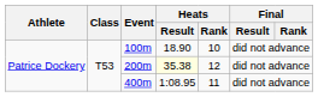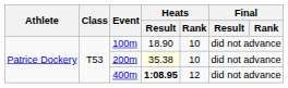200m | Heats / Rank: 12 -> 10
400m | Heats / Result: normal -> bold
400m | Heats / Rank: 11 -> 12
